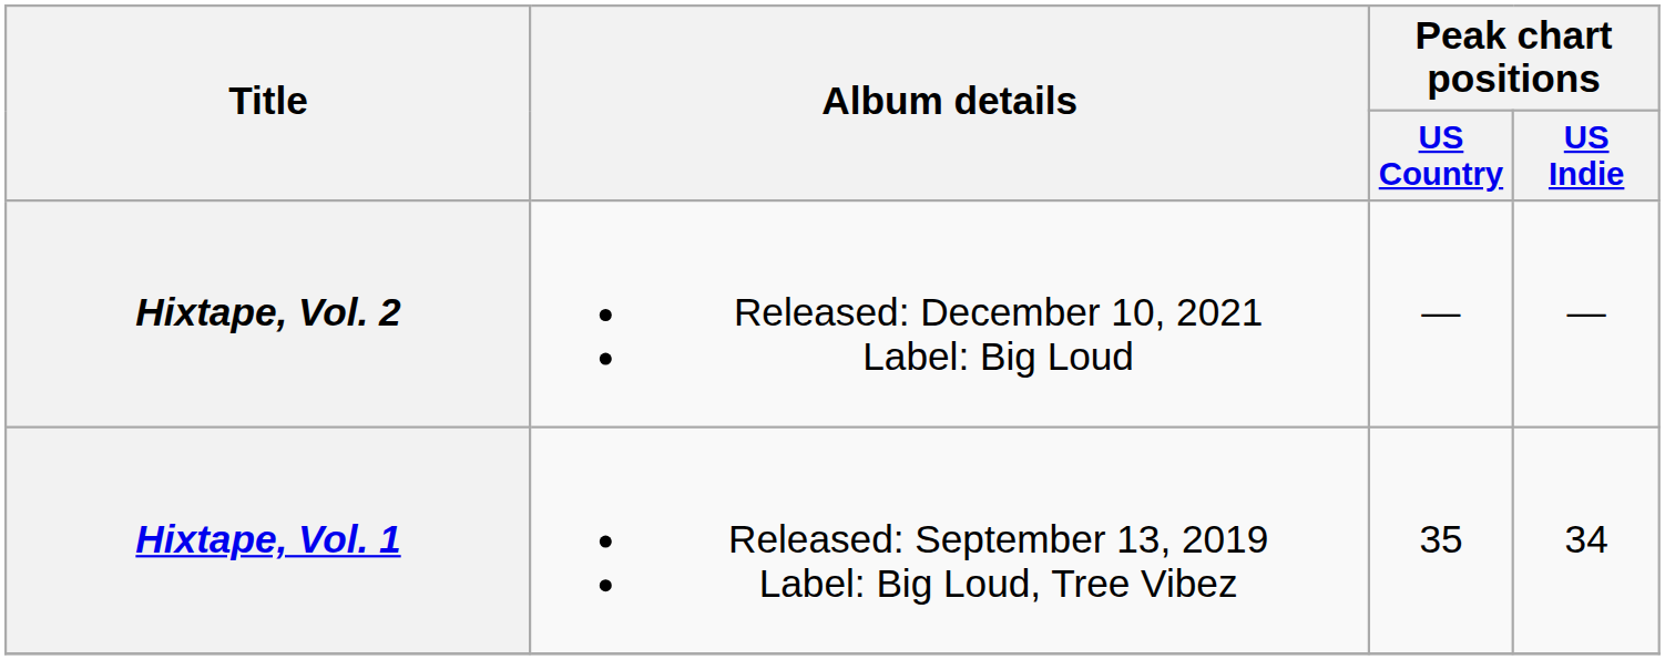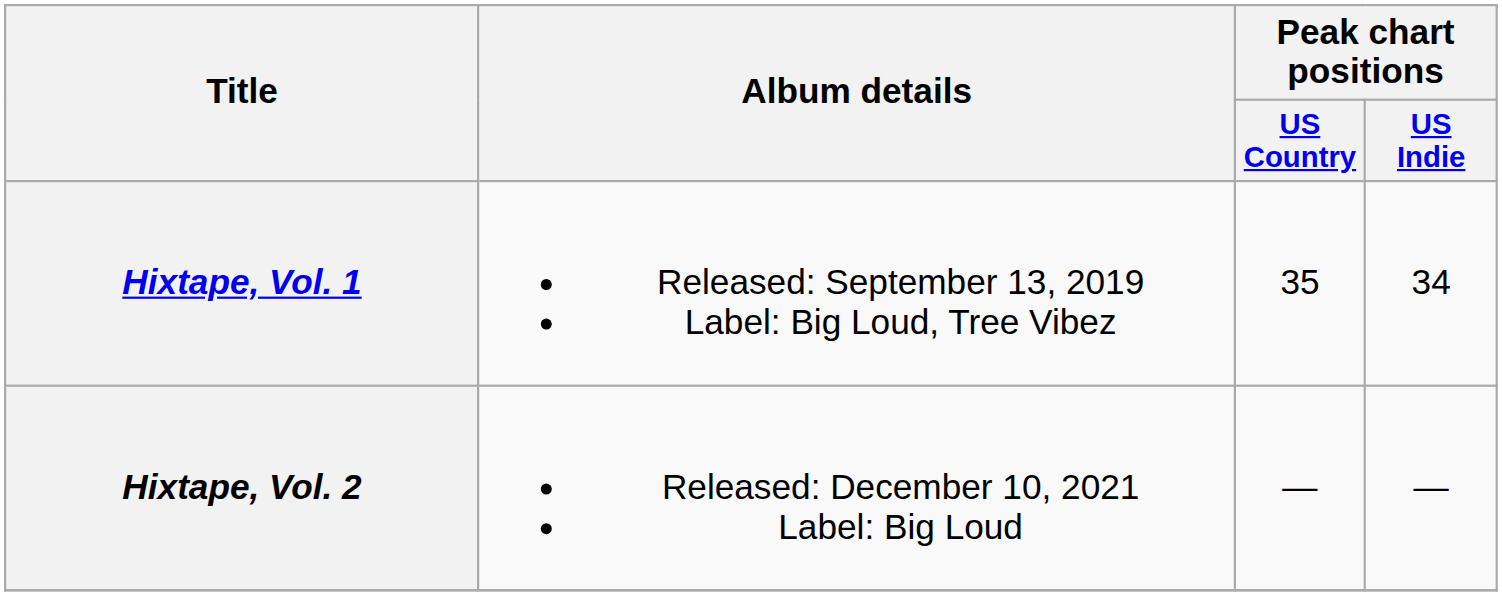rows swapped: Hixtape, Vol. 1 <-> Hixtape, Vol. 2
